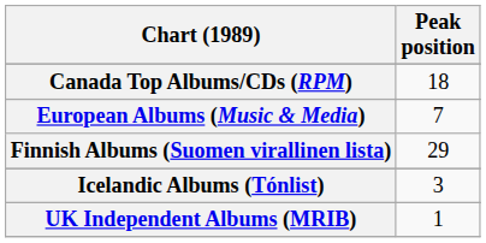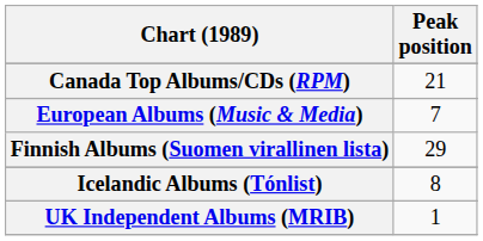Canada Top Albums/CDs (RPM) | Peak position: 18 -> 21
Icelandic Albums (Tónlist) | Peak position: 3 -> 8
